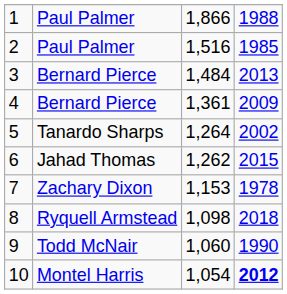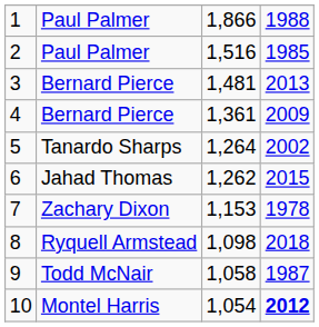3 | column 3: 1,484 -> 1,481
9 | column 3: 1,060 -> 1,058
9 | column 4: 1990 -> 1987
